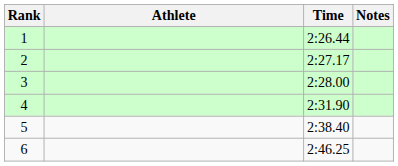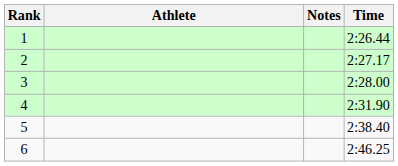columns swapped: Time <-> Notes
